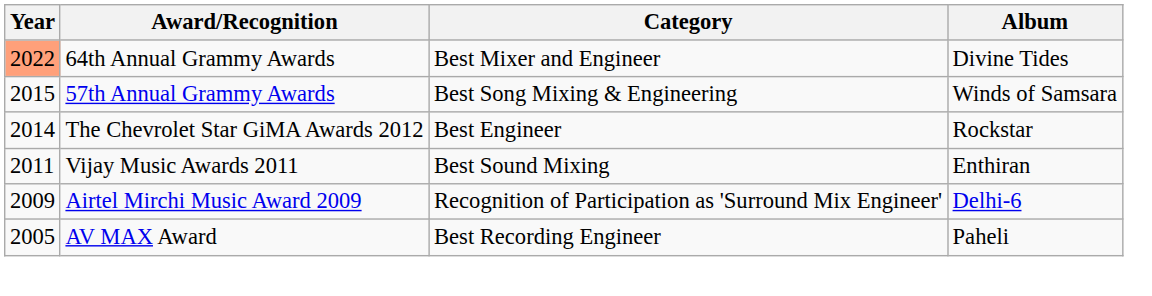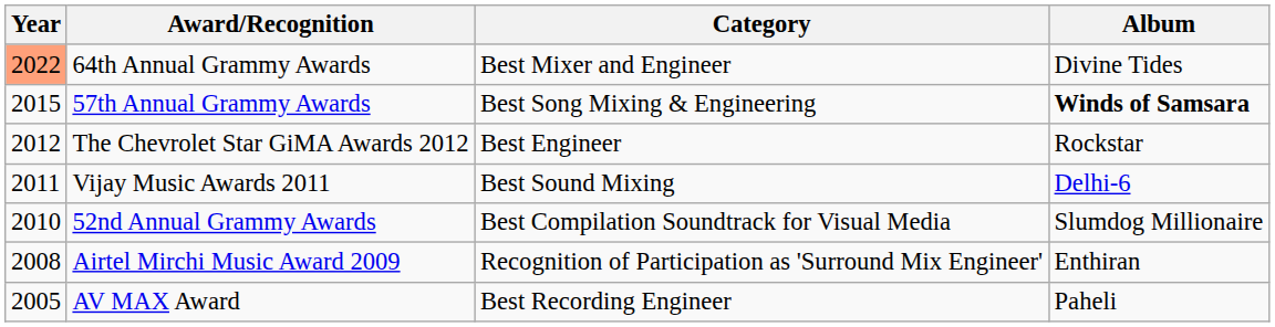57th Annual Grammy Awards | Album: normal -> bold
The Chevrolet Star GiMA Awards 2012 | Year: 2014 -> 2012
Vijay Music Awards 2011 | Album: Enthiran -> Delhi-6
+ row: 2010 | 52nd Annual Grammy Awards | Best Compilation Soundtrack for Visual Media | Slumdog Millionaire
Airtel Mirchi Music Award 2009 | Year: 2009 -> 2008
Airtel Mirchi Music Award 2009 | Album: Delhi-6 -> Enthiran
